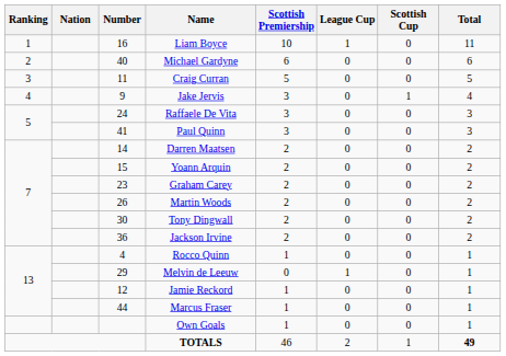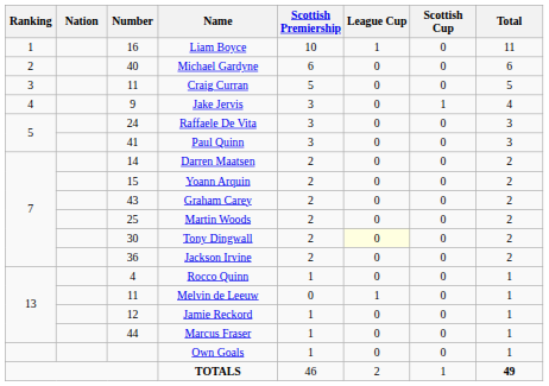Graham Carey | Number: 23 -> 43
Martin Woods | Number: 26 -> 25
Tony Dingwall | League Cup: no background -> lightyellow background
Melvin de Leeuw | Number: 29 -> 11
